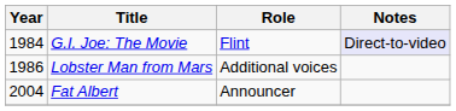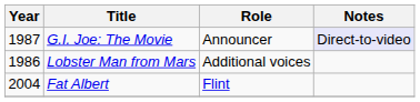G.I. Joe: The Movie | Year: 1984 -> 1987
G.I. Joe: The Movie | Role: Flint -> Announcer
Fat Albert | Role: Announcer -> Flint
